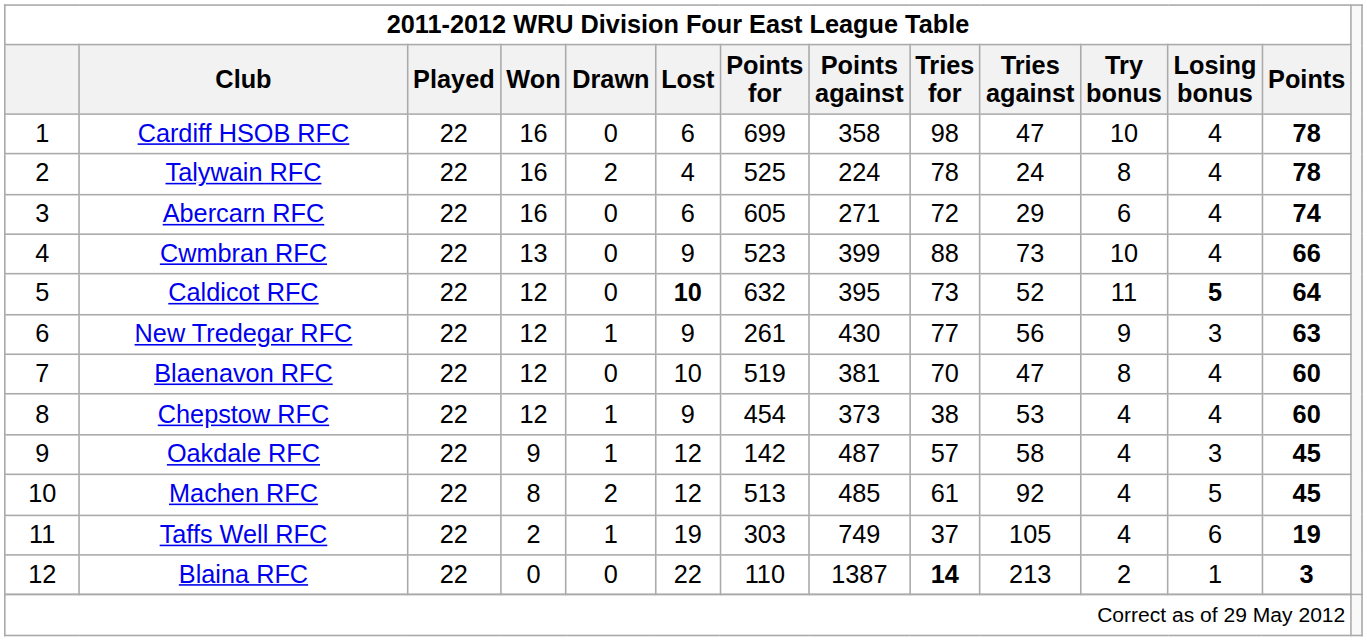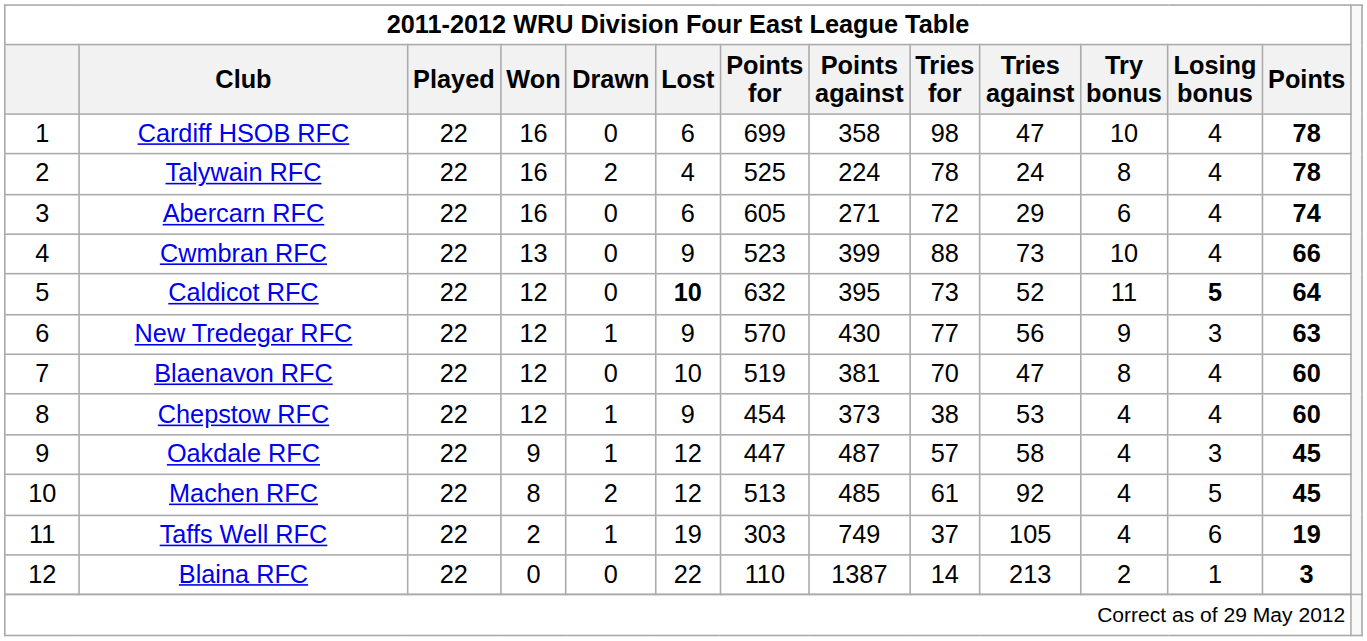New Tredegar RFC | 2011-2012 WRU Division Four East League Table / Points for: 261 -> 570
Oakdale RFC | 2011-2012 WRU Division Four East League Table / Points for: 142 -> 447
Blaina RFC | 2011-2012 WRU Division Four East League Table / Tries for: bold -> normal
